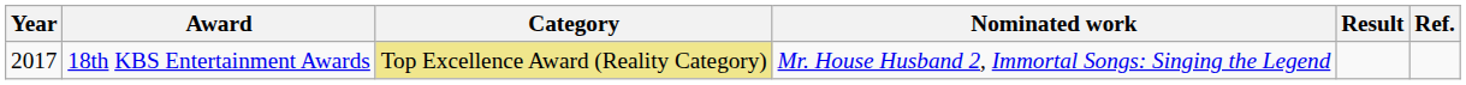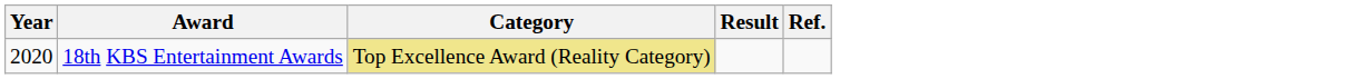- column: Nominated work | Mr. House Husband 2, Immortal Songs: Singing the Legend
18th KBS Entertainment Awards | Year: 2017 -> 2020
